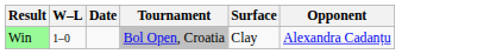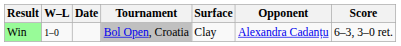+ column: Score | 6–3, 3–0 ret.
